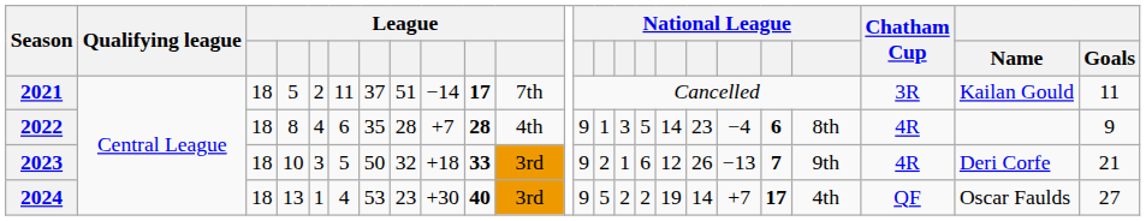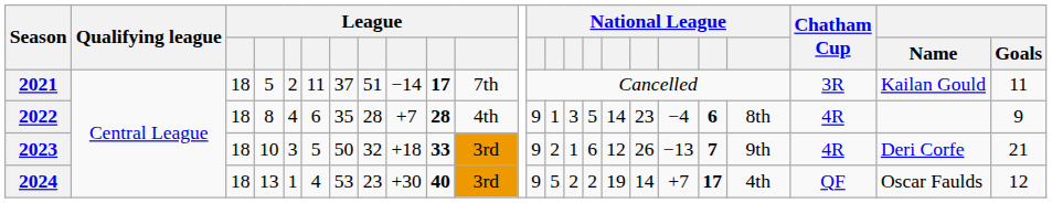2024 | Goals: 27 -> 12
